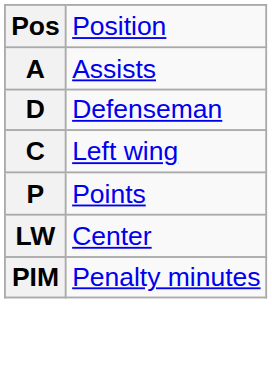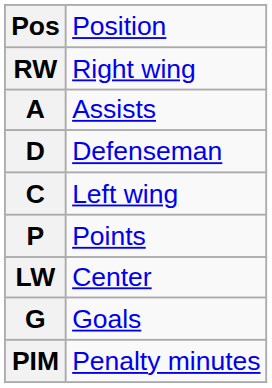+ row: RW | Right wing
+ row: G | Goals
